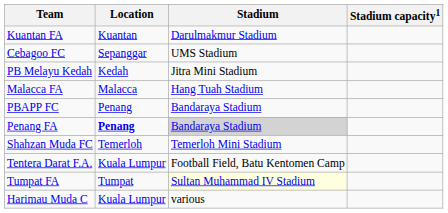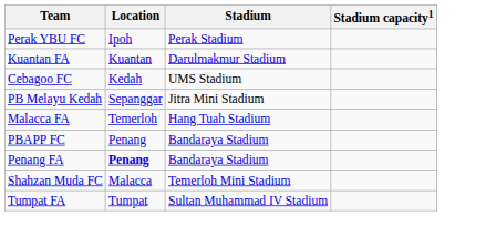+ row: Perak YBU FC | Ipoh | Perak Stadium
Cebagoo FC | Location: Sepanggar -> Kedah
PB Melayu Kedah | Location: Kedah -> Sepanggar
Malacca FA | Location: Malacca -> Temerloh
Penang FA | Stadium: lightgrey background -> no background
Shahzan Muda FC | Location: Temerloh -> Malacca
- row: Tentera Darat F.A. | Kuala Lumpur | Football Field, Batu Kentomen Camp
Tumpat FA | Stadium: lightyellow background -> no background
- row: Harimau Muda C | Kuala Lumpur | various
